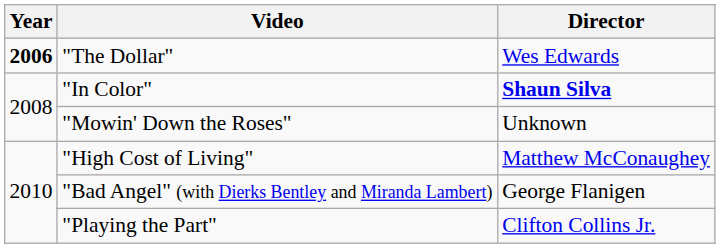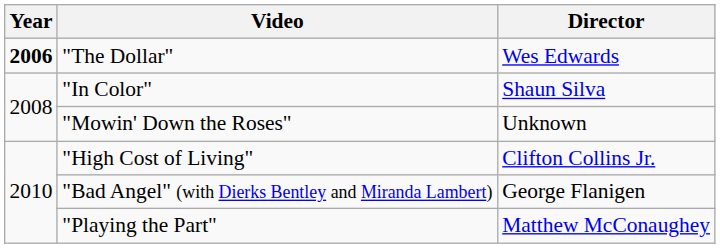"In Color" | Director: bold -> normal
"High Cost of Living" | Director: Matthew McConaughey -> Clifton Collins Jr.
"Playing the Part" | Director: Clifton Collins Jr. -> Matthew McConaughey
